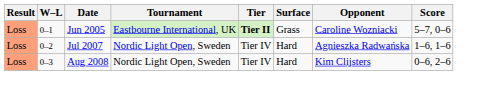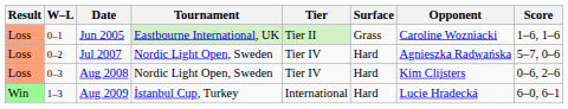Jun 2005 | Tier: bold -> normal
Jun 2005 | Score: 5–7, 0–6 -> 1–6, 1–6
Jul 2007 | Score: 1–6, 1–6 -> 5–7, 0–6
+ row: Win | 1–3 | Aug 2009 | İstanbul Cup, Turkey | International | Hard | Lucie Hradecká | 6–0, 6–1
